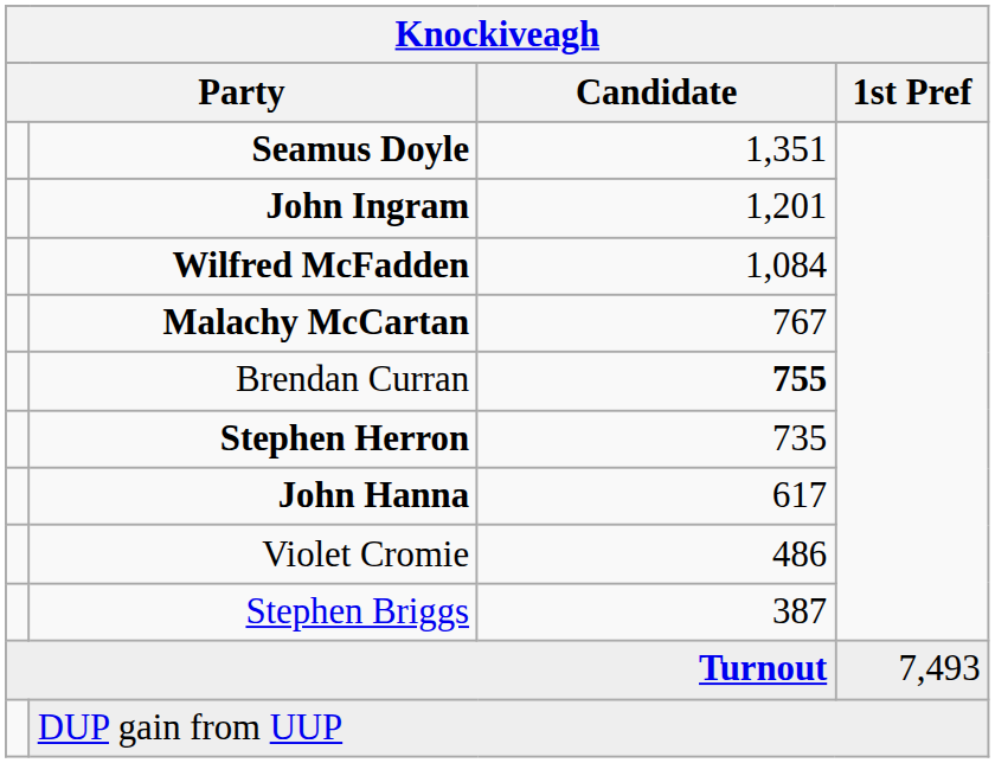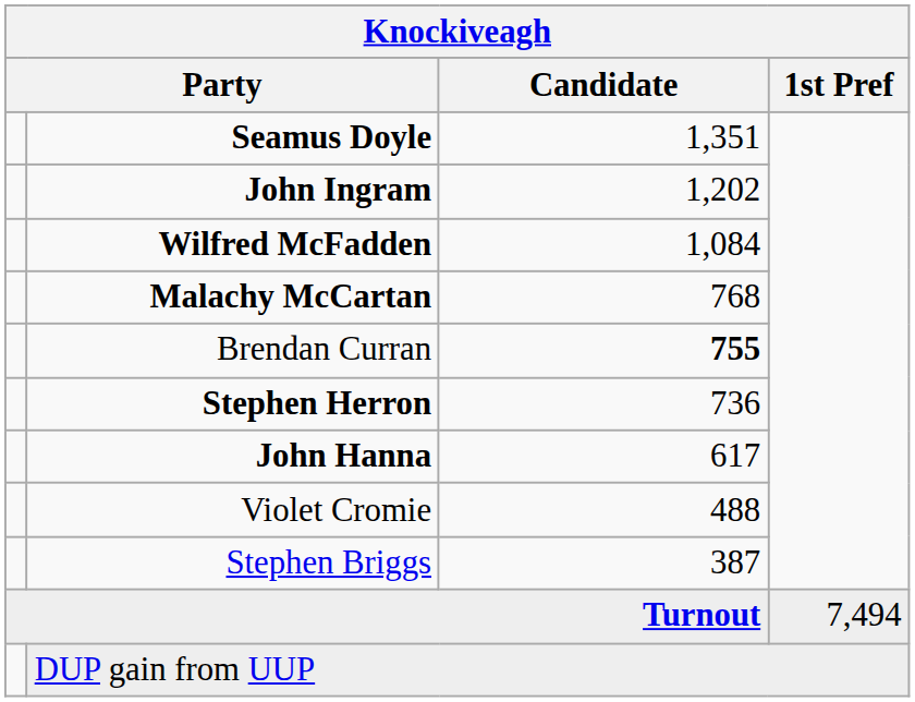John Ingram | Candidate: 1,201 -> 1,202
Malachy McCartan | Candidate: 767 -> 768
Stephen Herron | Candidate: 735 -> 736
Violet Cromie | Candidate: 486 -> 488
Turnout | 1st Pref: 7,493 -> 7,494
